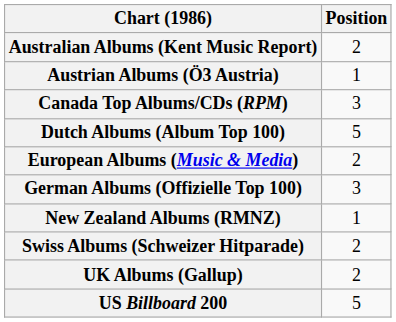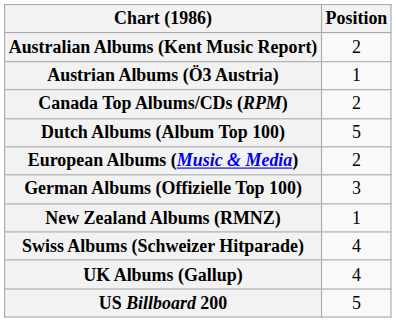Canada Top Albums/CDs (RPM) | Position: 3 -> 2
Swiss Albums (Schweizer Hitparade) | Position: 2 -> 4
UK Albums (Gallup) | Position: 2 -> 4
